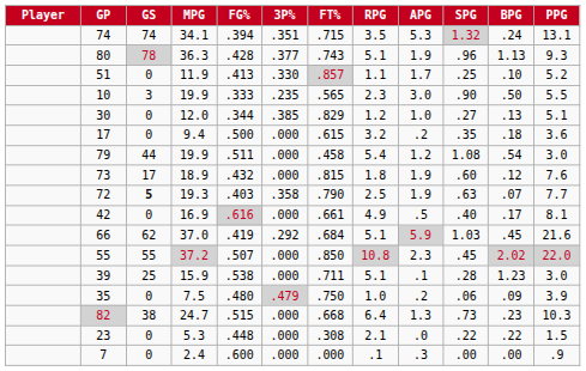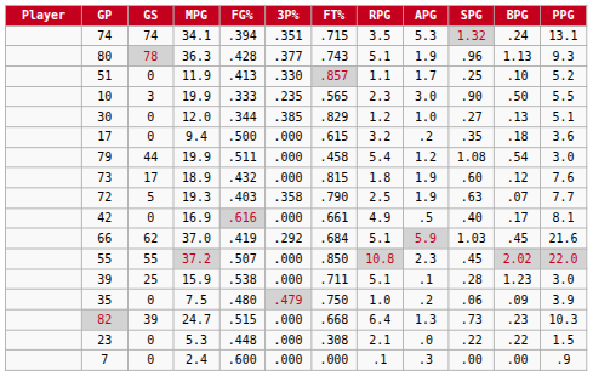72 | GS: bold -> normal
82 | GS: 38 -> 39
